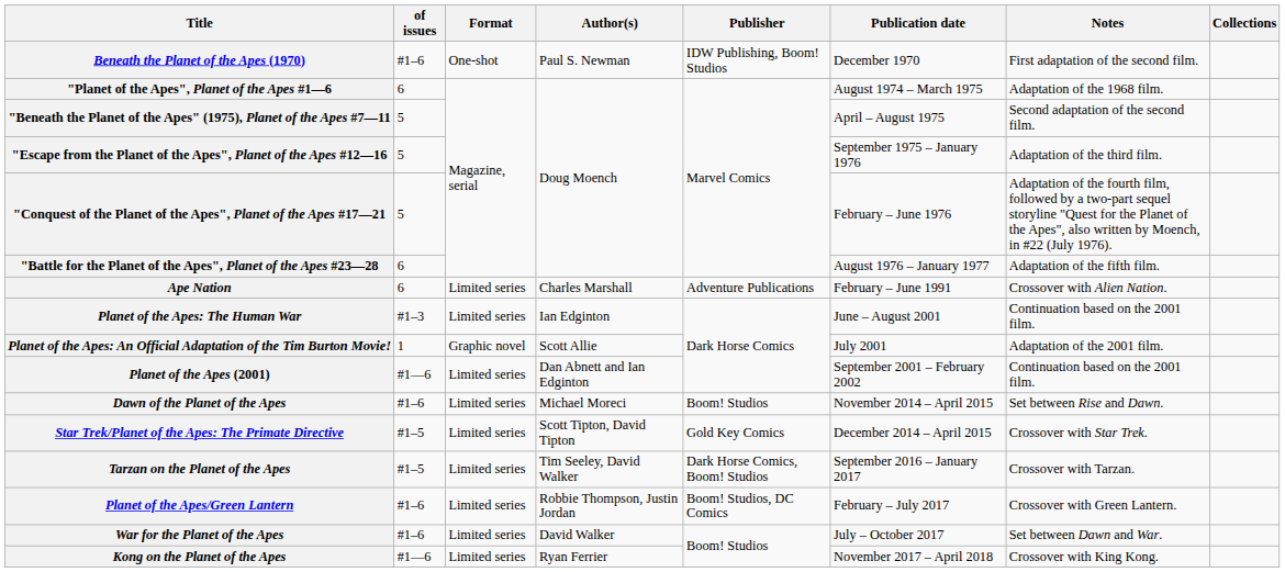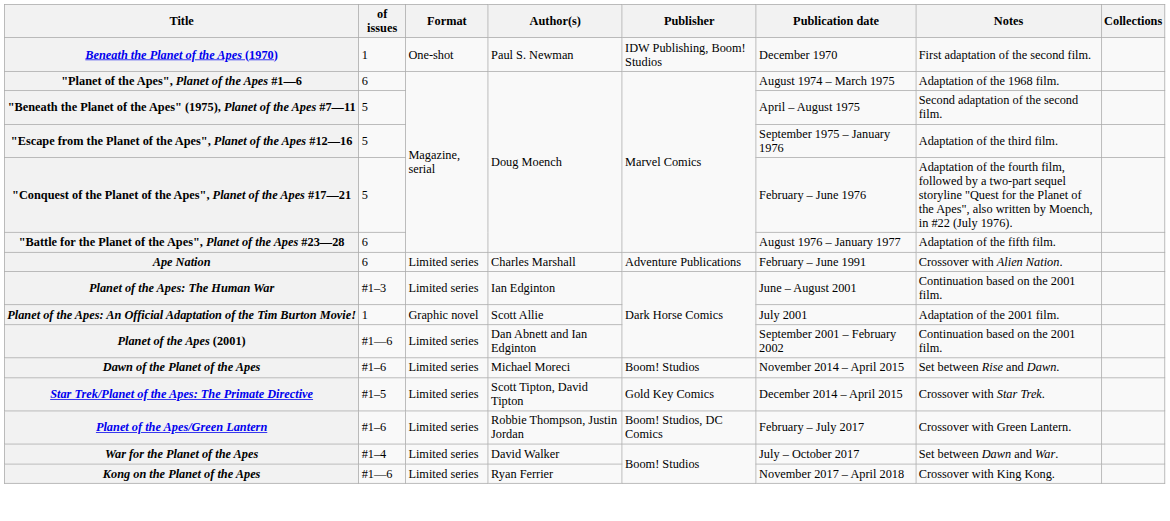Beneath the Planet of the Apes (1970) | of issues: #1–6 -> 1
- row: Tarzan on the Planet of the Apes | #1–5 | Limited series | Tim Seeley, David Walker | Dark Horse Comics, Boom! Studios | September 2016 – January 2017 | Crossover with Tarzan.
War for the Planet of the Apes | of issues: #1–6 -> #1–4
